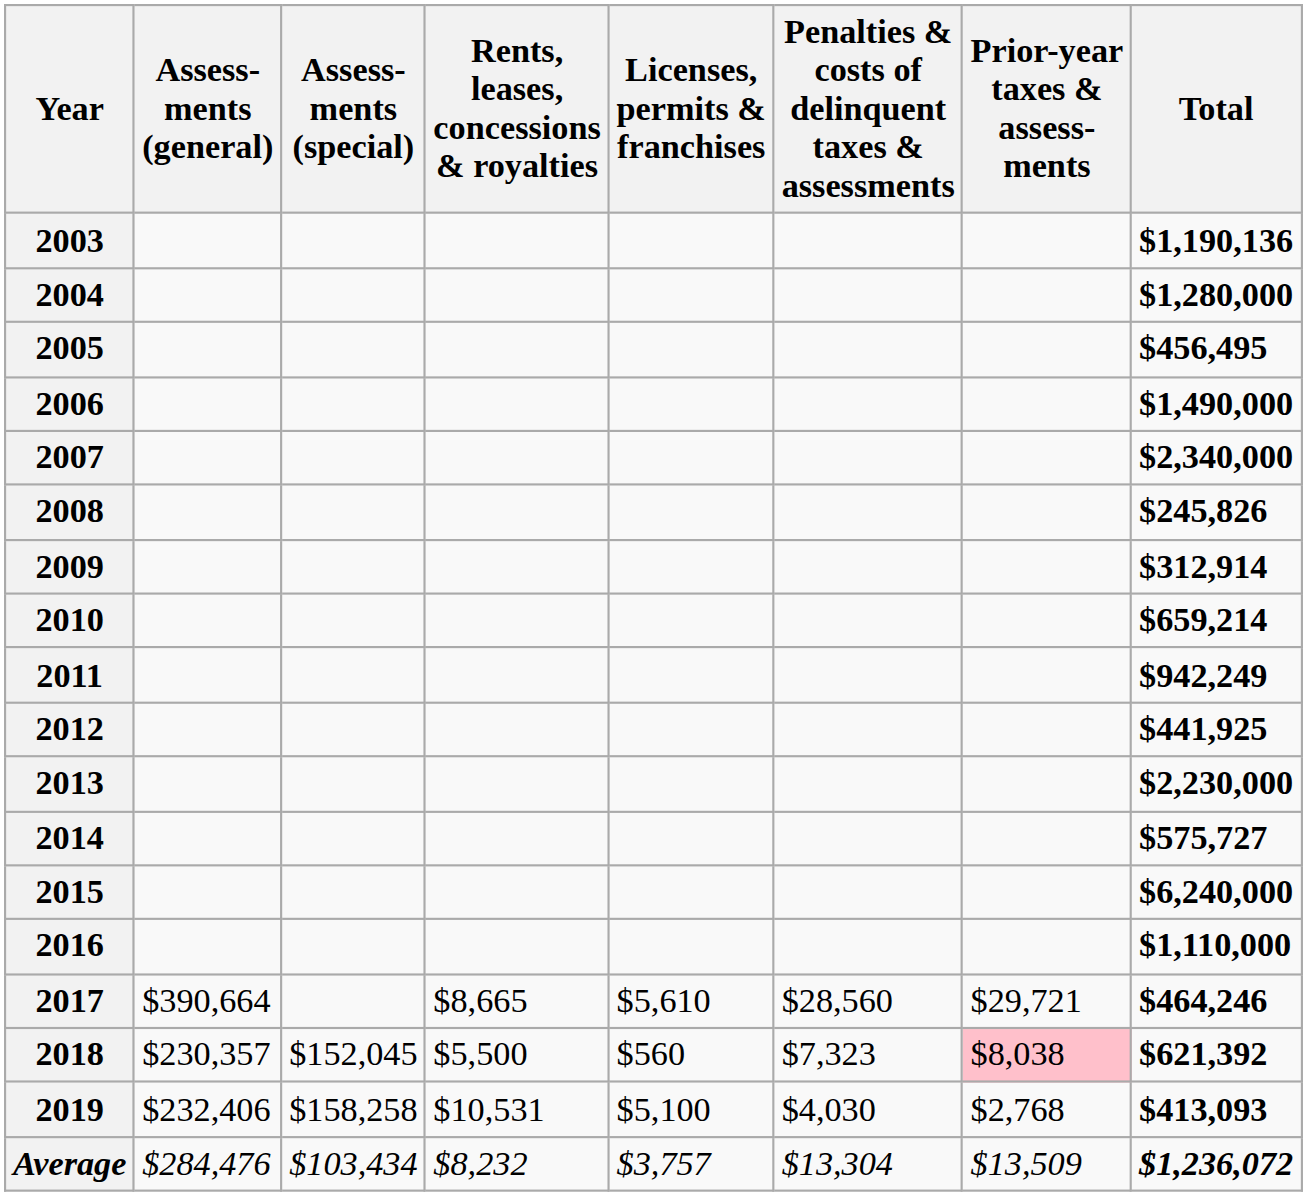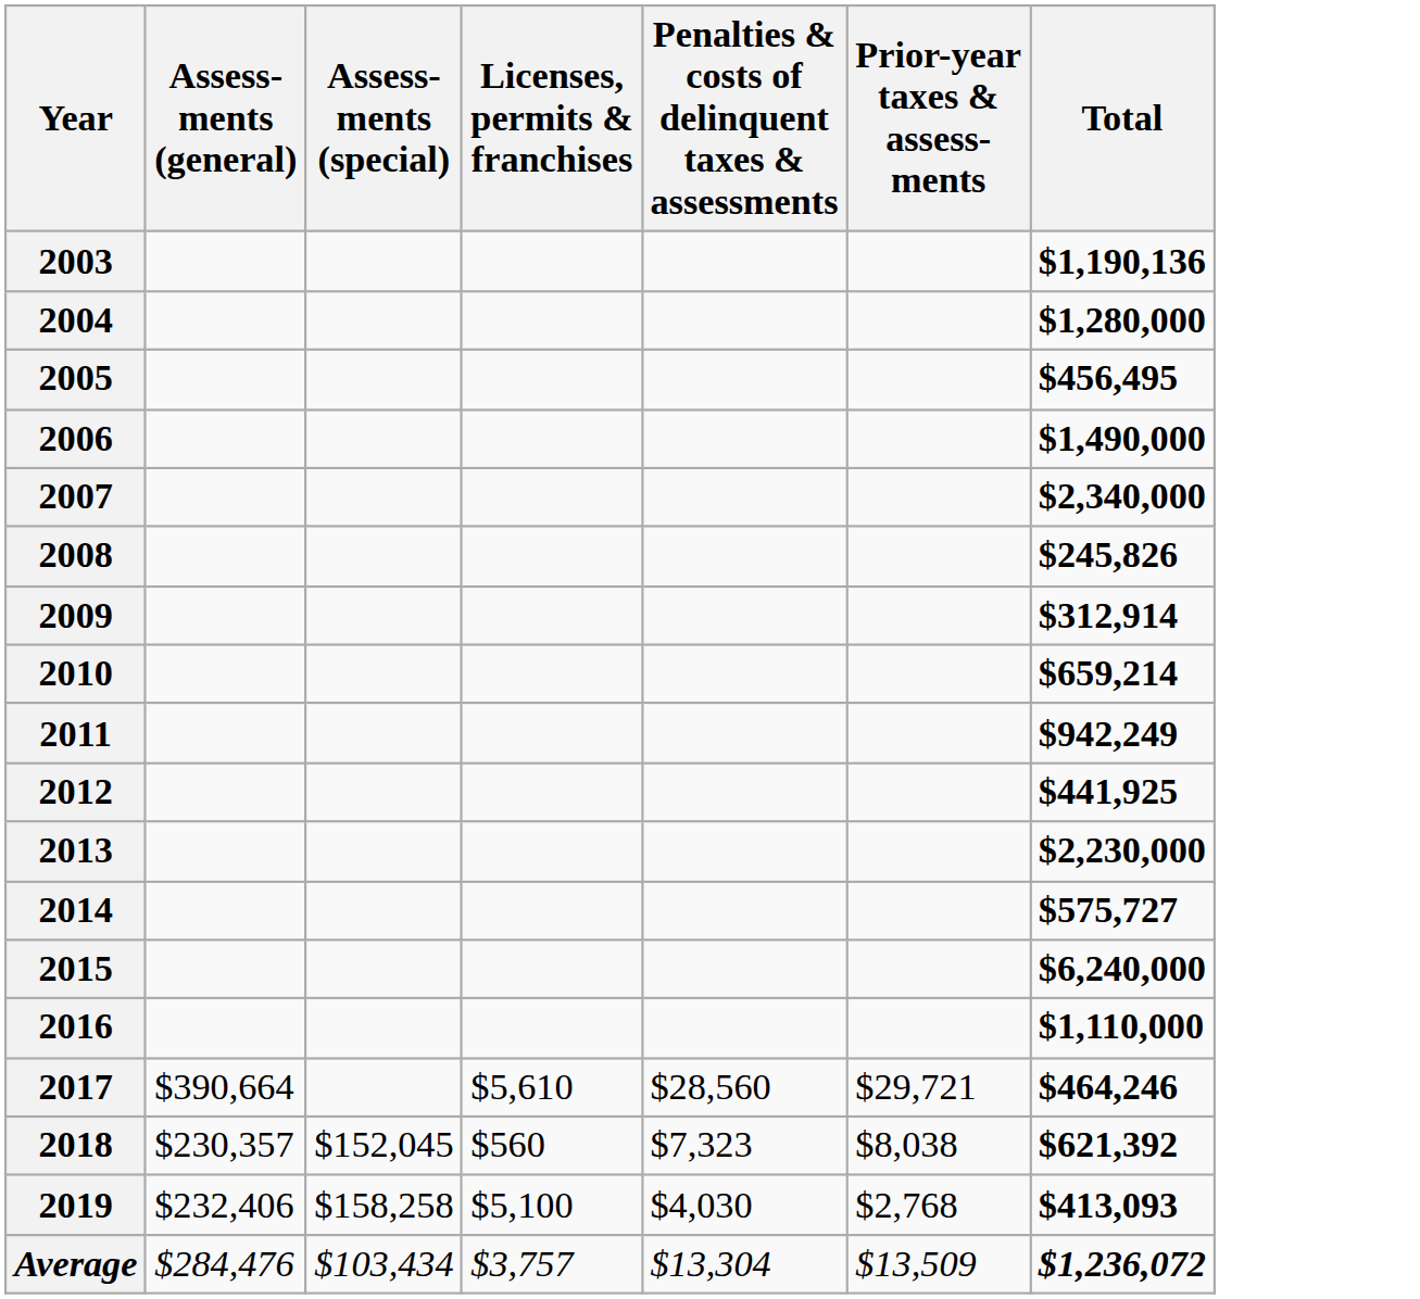- column: Rents, leases, concessions & royalties | $8,665 | $5,500 | $10,531 | $8,232
2018 | Prior-year taxes & assess- ments: pink background -> no background
